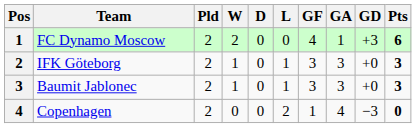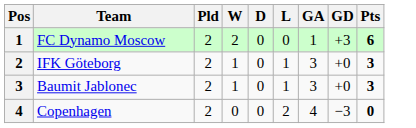- column: GF | 4 | 3 | 3 | 1
